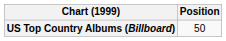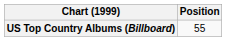US Top Country Albums (Billboard) | Position: 50 -> 55
